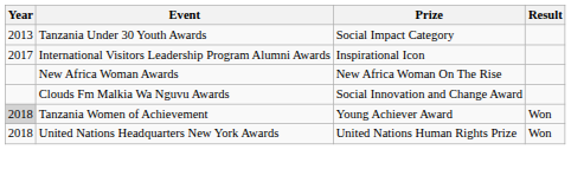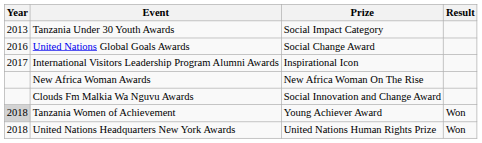+ row: 2016 | United Nations Global Goals Awards | Social Change Award
